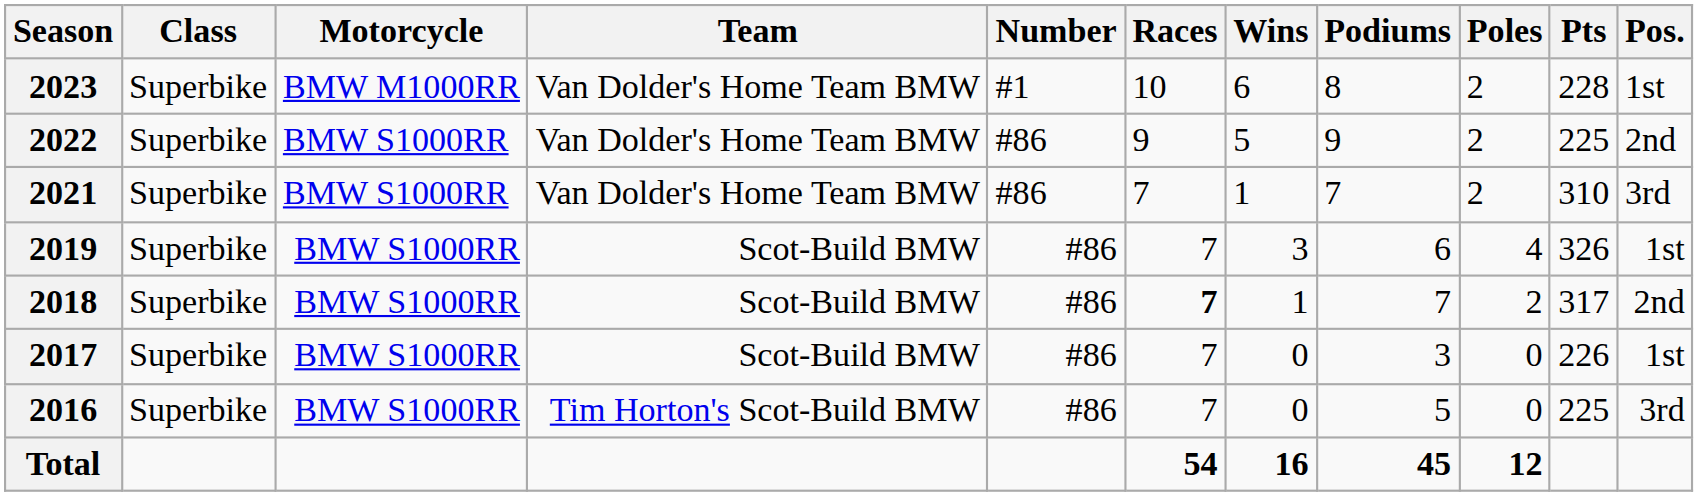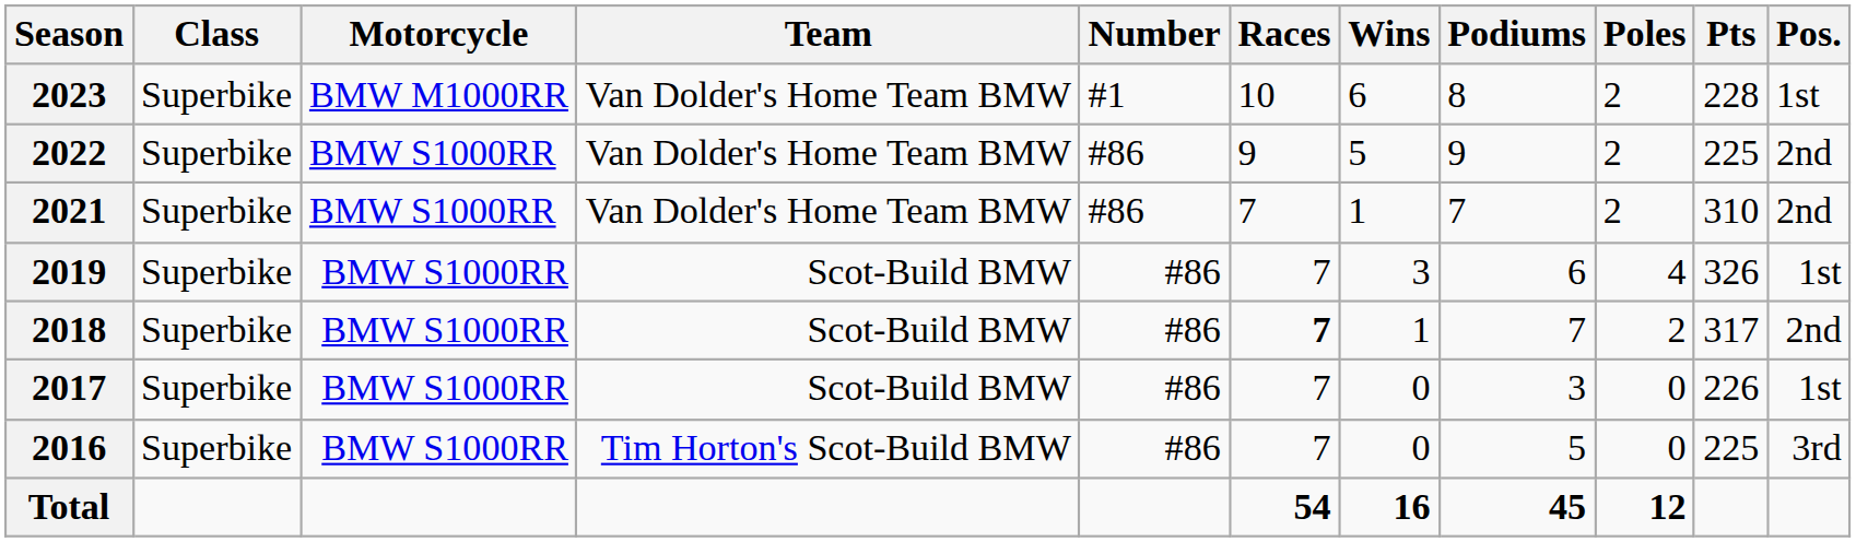2021 | Pos.: 3rd -> 2nd
